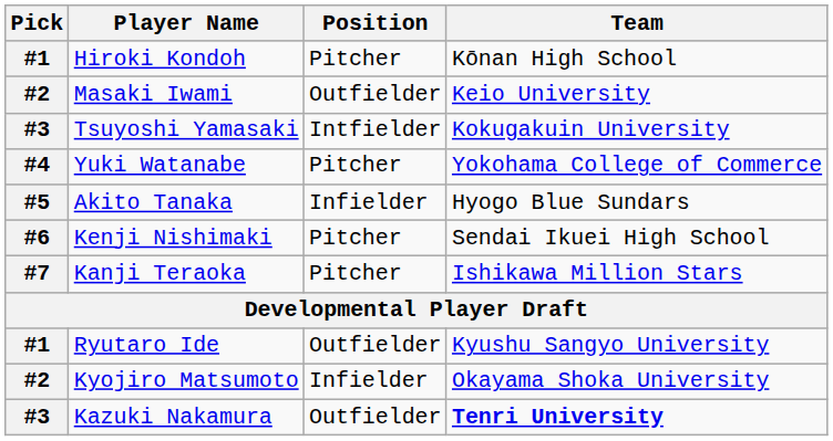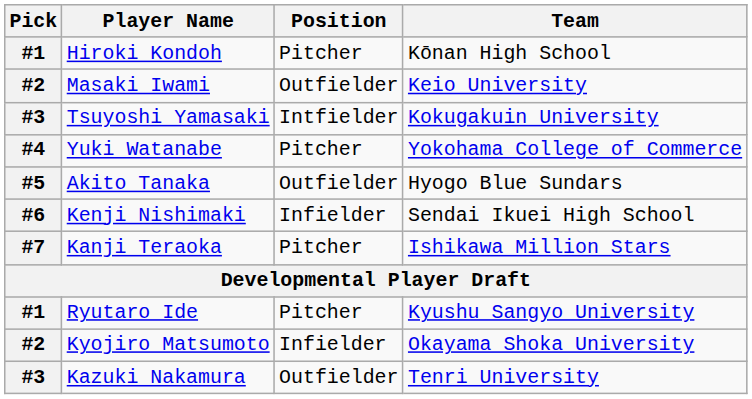Akito Tanaka | Position: Infielder -> Outfielder
Kenji Nishimaki | Position: Pitcher -> Infielder
Ryutaro Ide | Position: Outfielder -> Pitcher
Kazuki Nakamura | Team: bold -> normal
